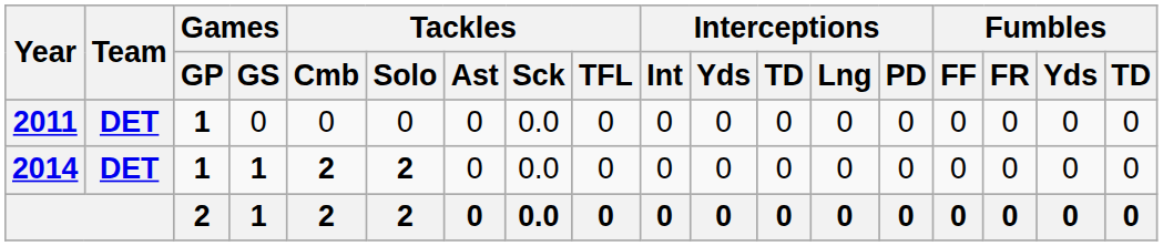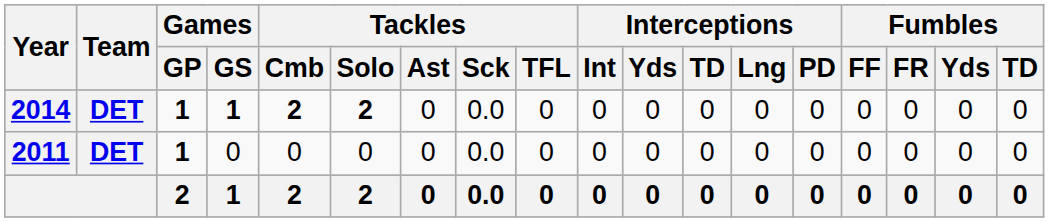rows swapped: 2011 <-> 2014
